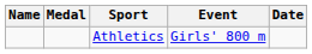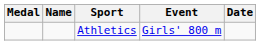columns swapped: Medal <-> Name
